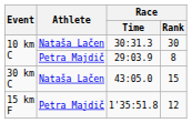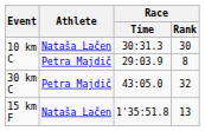43:05.0 | Athlete: Nataša Lačen -> Petra Majdič
43:05.0 | Race / Rank: 15 -> 32
1'35:51.8 | Athlete: Petra Majdič -> Nataša Lačen
1'35:51.8 | Race / Rank: 12 -> 13
